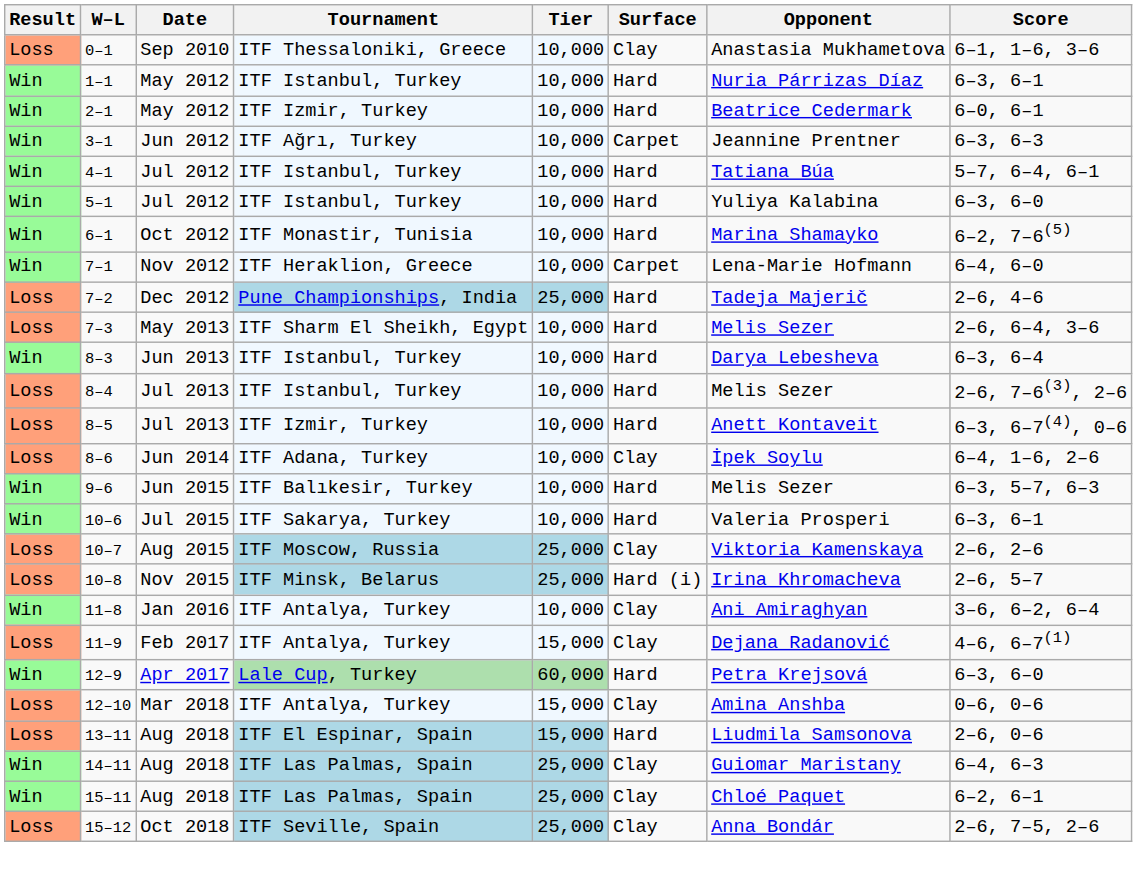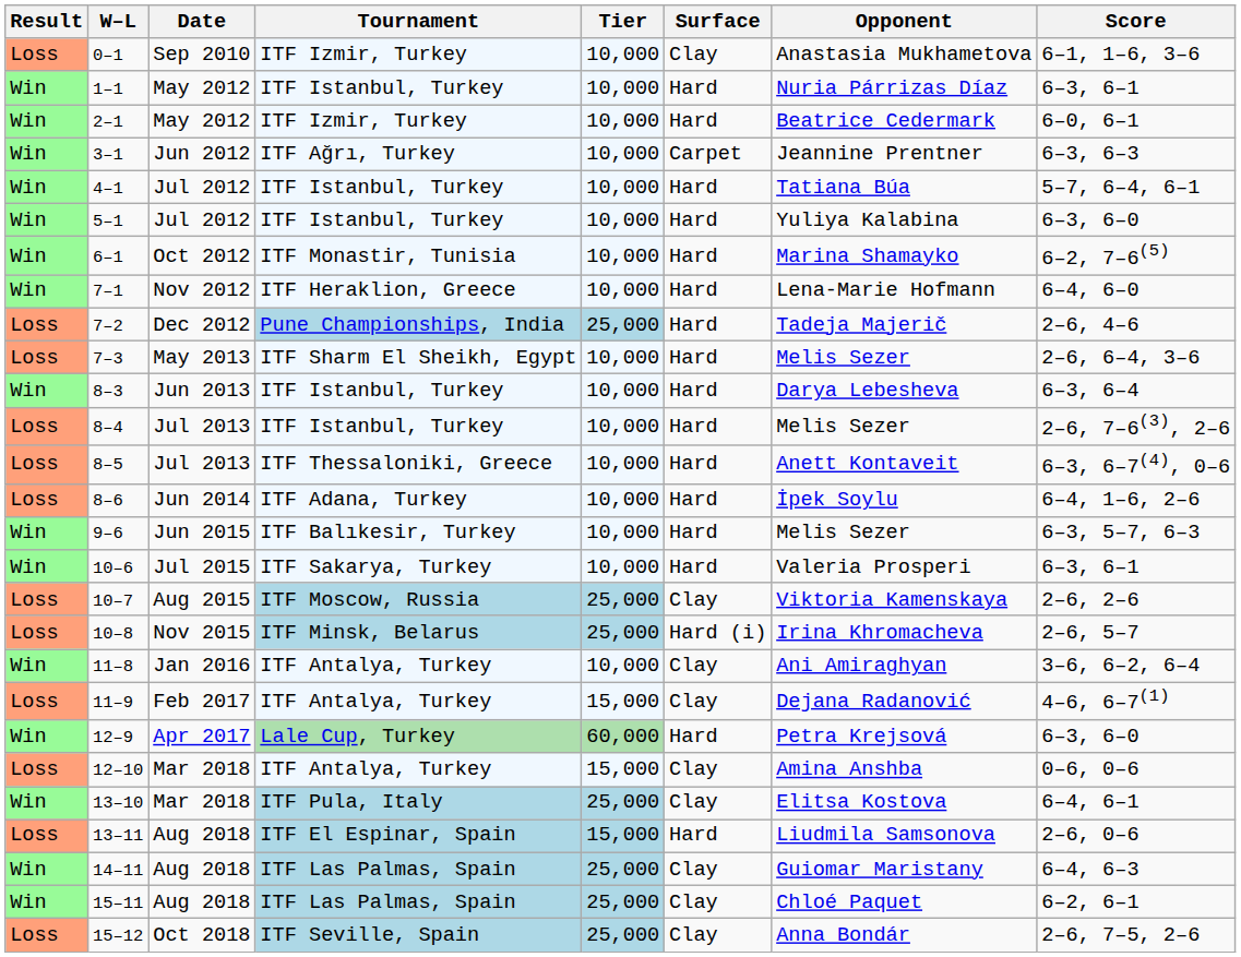0–1 | Tournament: ITF Thessaloniki, Greece -> ITF Izmir, Turkey
7–1 | Surface: Carpet -> Hard
8–5 | Tournament: ITF Izmir, Turkey -> ITF Thessaloniki, Greece
8–6 | Surface: Clay -> Hard
+ row: Win | 13–10 | Mar 2018 | ITF Pula, Italy | 25,000 | Clay | Elitsa Kostova | 6–4, 6–1
